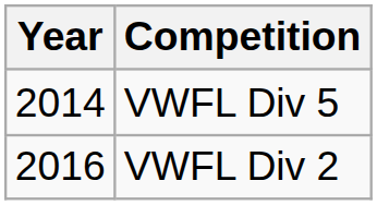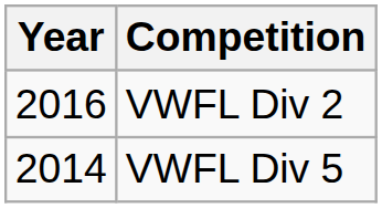rows swapped: VWFL Div 5 <-> VWFL Div 2
